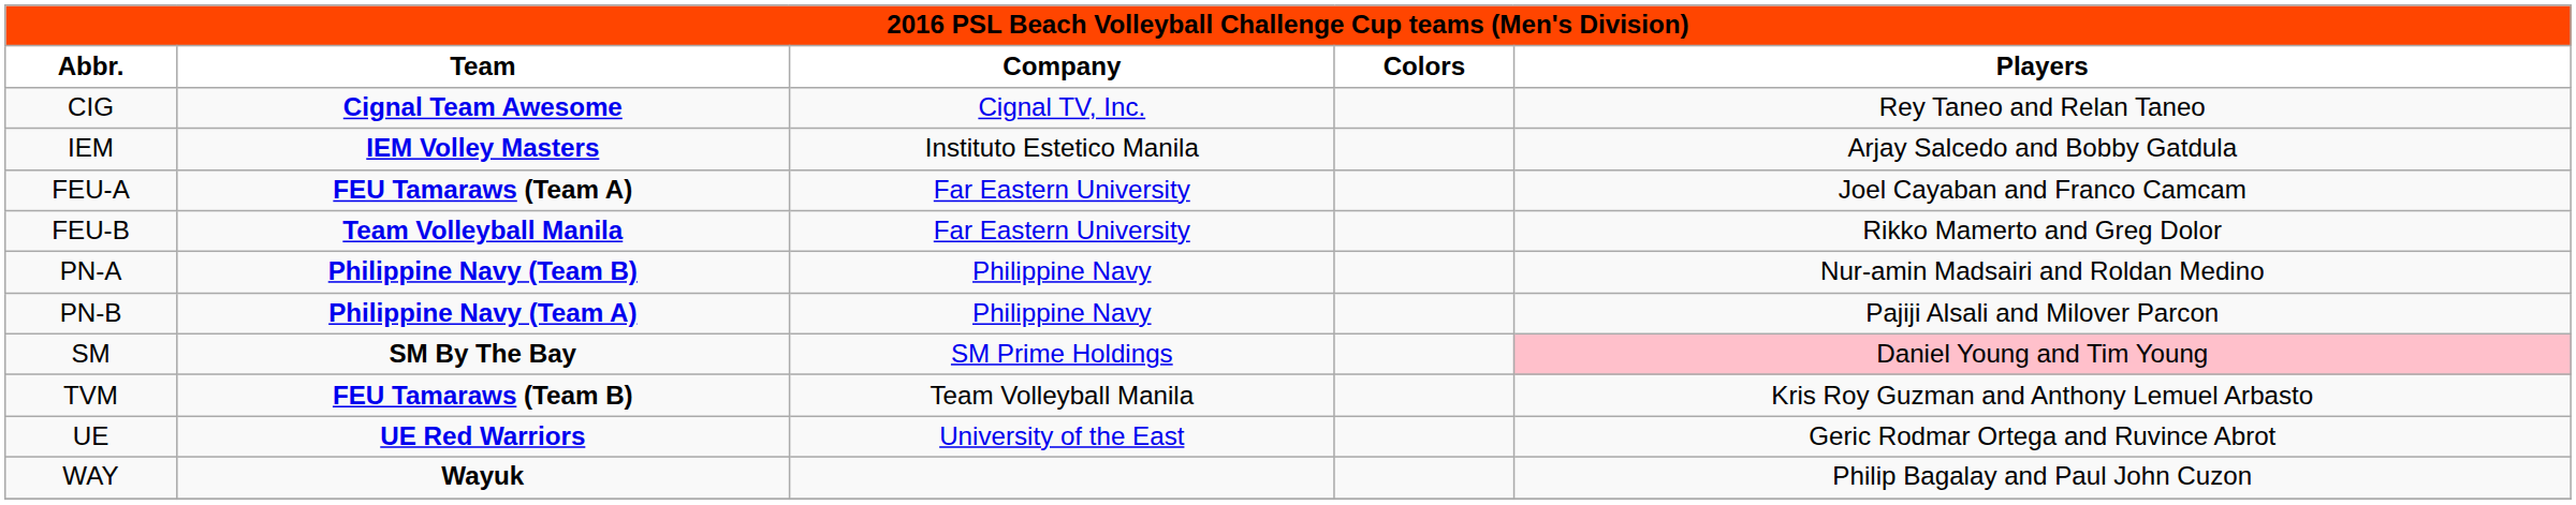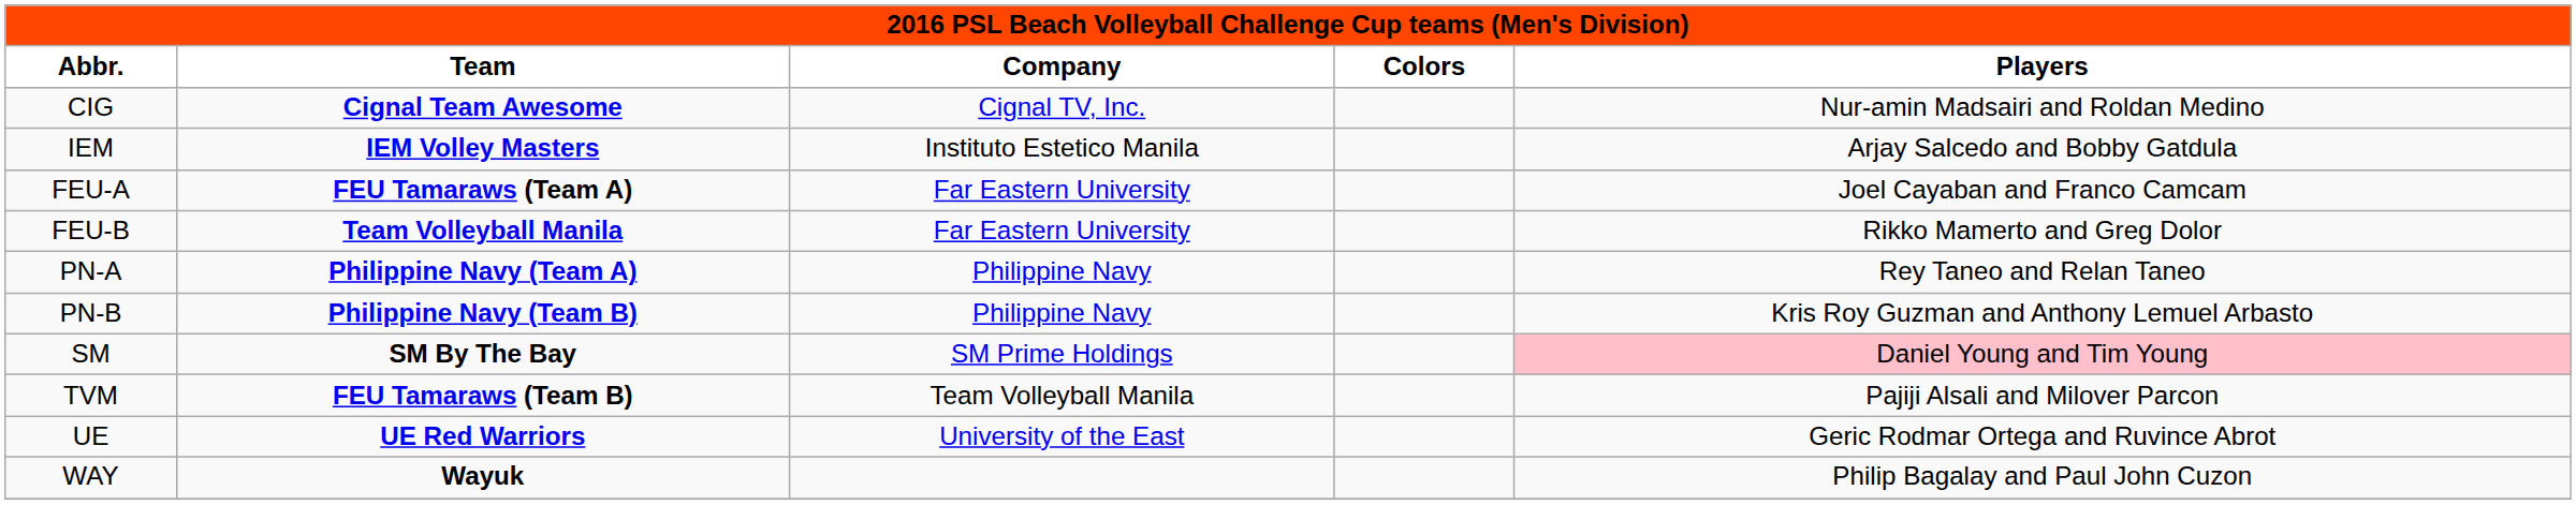CIG | Players: Rey Taneo and Relan Taneo -> Nur-amin Madsairi and Roldan Medino
PN-A | Team: Philippine Navy (Team B) -> Philippine Navy (Team A)
PN-A | Players: Nur-amin Madsairi and Roldan Medino -> Rey Taneo and Relan Taneo
PN-B | Team: Philippine Navy (Team A) -> Philippine Navy (Team B)
PN-B | Players: Pajiji Alsali and Milover Parcon -> Kris Roy Guzman and Anthony Lemuel Arbasto
TVM | Players: Kris Roy Guzman and Anthony Lemuel Arbasto -> Pajiji Alsali and Milover Parcon
